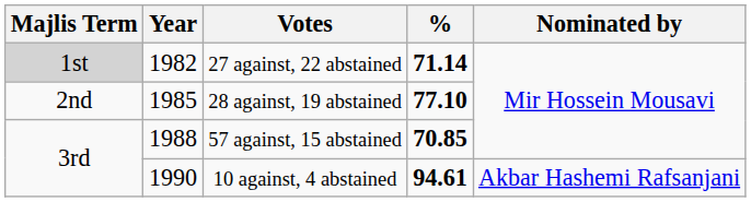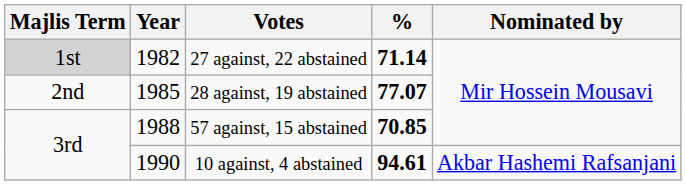28 against, 19 abstained | %: 77.10 -> 77.07
